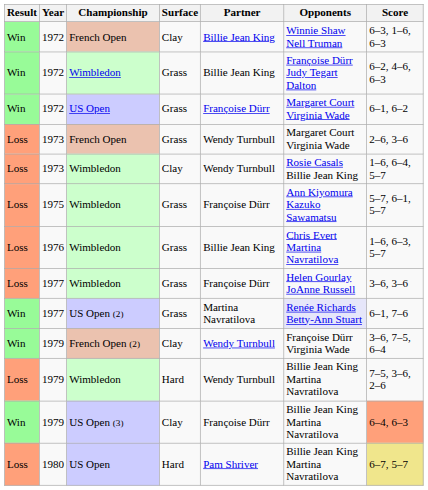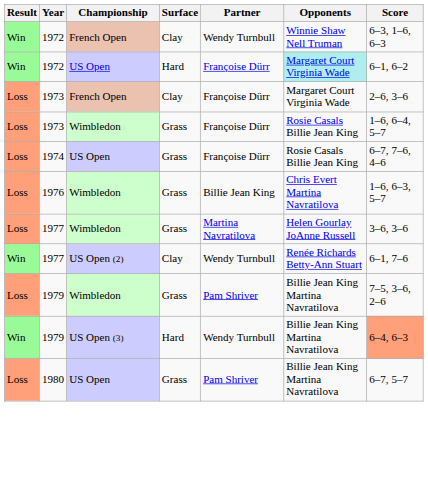1972 / French Open | Partner: Billie Jean King -> Wendy Turnbull
- row: Win | 1972 | Wimbledon | Grass | Billie Jean King | Françoise Dürr Judy Tegart Dalton | 6–2, 4–6, 6–3
1972 / US Open | Surface: Grass -> Hard
1972 / US Open | Opponents: no background -> paleturquoise background
1973 / French Open | Surface: Grass -> Clay
1973 / French Open | Partner: Wendy Turnbull -> Françoise Dürr
1973 / Wimbledon | Surface: Clay -> Grass
1973 / Wimbledon | Partner: Wendy Turnbull -> Françoise Dürr
+ row: Loss | 1974 | US Open | Grass | Françoise Dürr | Rosie Casals Billie Jean King | 6–7, 7–6, 4–6
- row: Loss | 1975 | Wimbledon | Grass | Françoise Dürr | Ann Kiyomura Kazuko Sawamatsu | 5–7, 6–1, 5–7
1977 / Wimbledon | Partner: Françoise Dürr -> Martina Navratilova
1977 / US Open (2) | Surface: Grass -> Clay
1977 / US Open (2) | Partner: Martina Navratilova -> Wendy Turnbull
1977 / US Open (2) | Opponents: lavender background -> no background
- row: Win | 1979 | French Open (2) | Clay | Wendy Turnbull | Françoise Dürr Virginia Wade | 3–6, 7–5, 6–4
1979 / Wimbledon | Surface: Hard -> Grass
1979 / Wimbledon | Partner: Wendy Turnbull -> Pam Shriver
1979 / US Open (3) | Surface: Clay -> Hard
1979 / US Open (3) | Partner: Françoise Dürr -> Wendy Turnbull
1980 | Surface: Hard -> Grass
1980 | Score: khaki background -> no background
